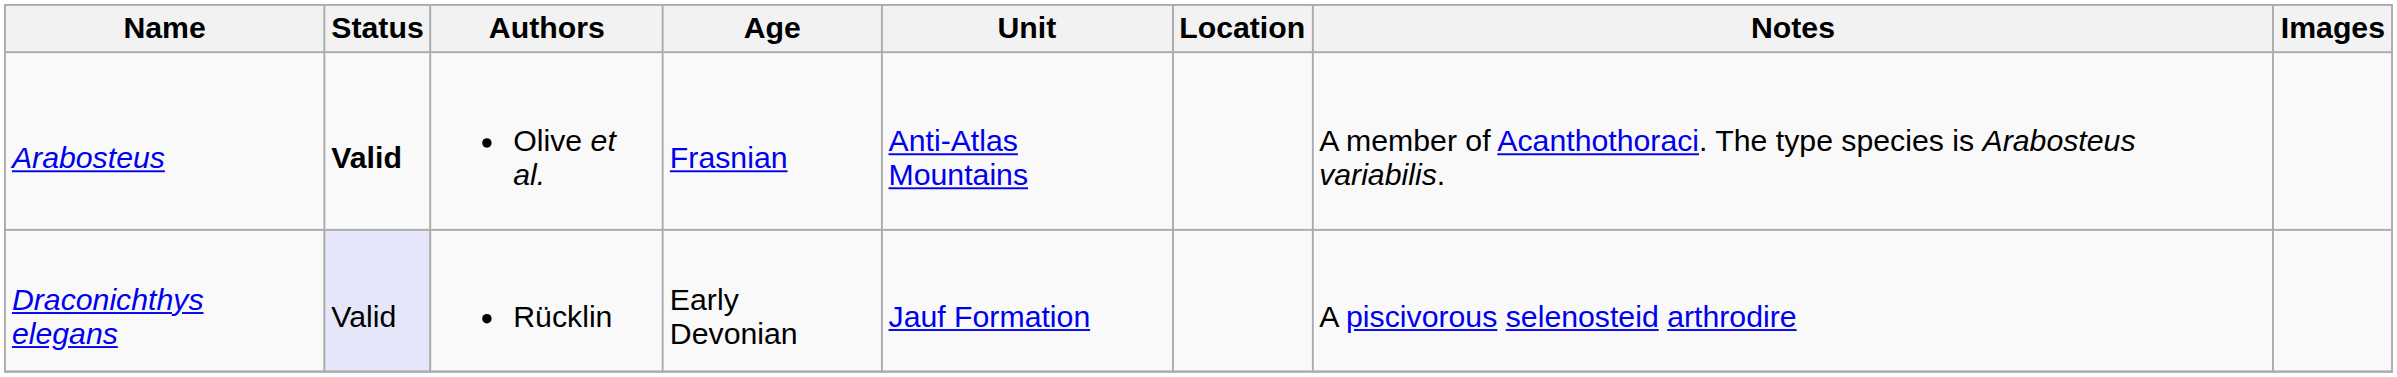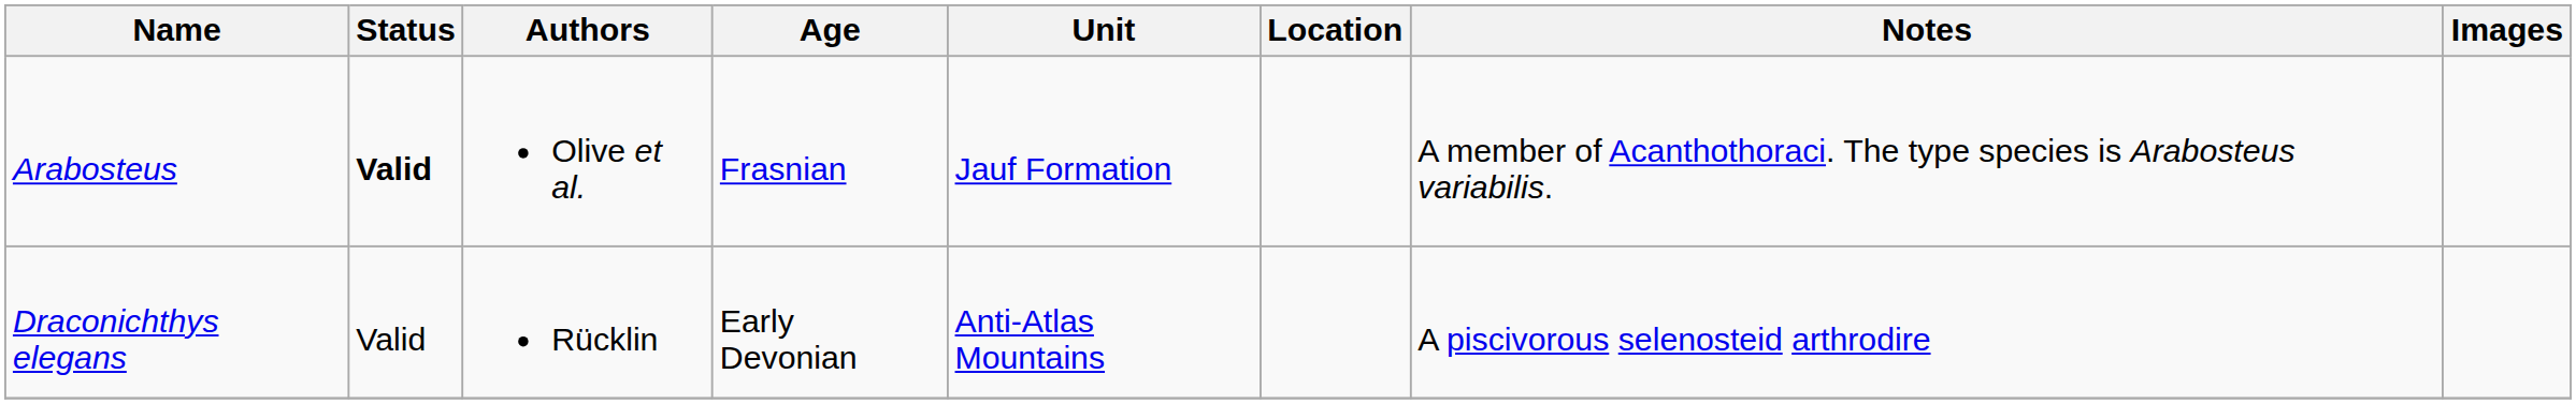Arabosteus | Unit: Anti-Atlas Mountains -> Jauf Formation
Draconichthys elegans | Status: lavender background -> no background
Draconichthys elegans | Unit: Jauf Formation -> Anti-Atlas Mountains
